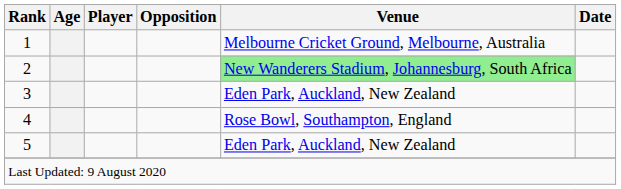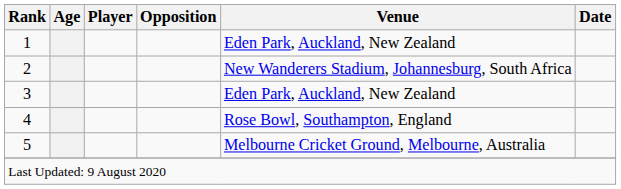1 | Venue: Melbourne Cricket Ground, Melbourne, Australia -> Eden Park, Auckland, New Zealand
2 | Venue: lightgreen background -> no background
5 | Venue: Eden Park, Auckland, New Zealand -> Melbourne Cricket Ground, Melbourne, Australia
